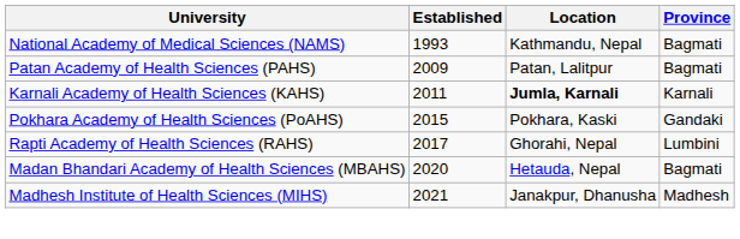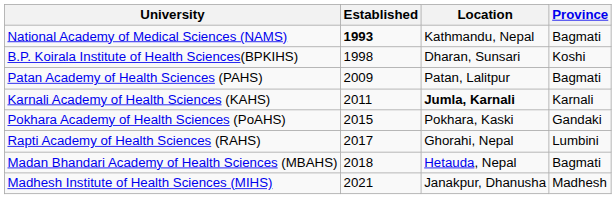National Academy of Medical Sciences (NAMS) | Established: normal -> bold
+ row: B.P. Koirala Institute of Health Sciences(BPKIHS) | 1998 | Dharan, Sunsari | Koshi
Madan Bhandari Academy of Health Sciences (MBAHS) | Established: 2020 -> 2018
